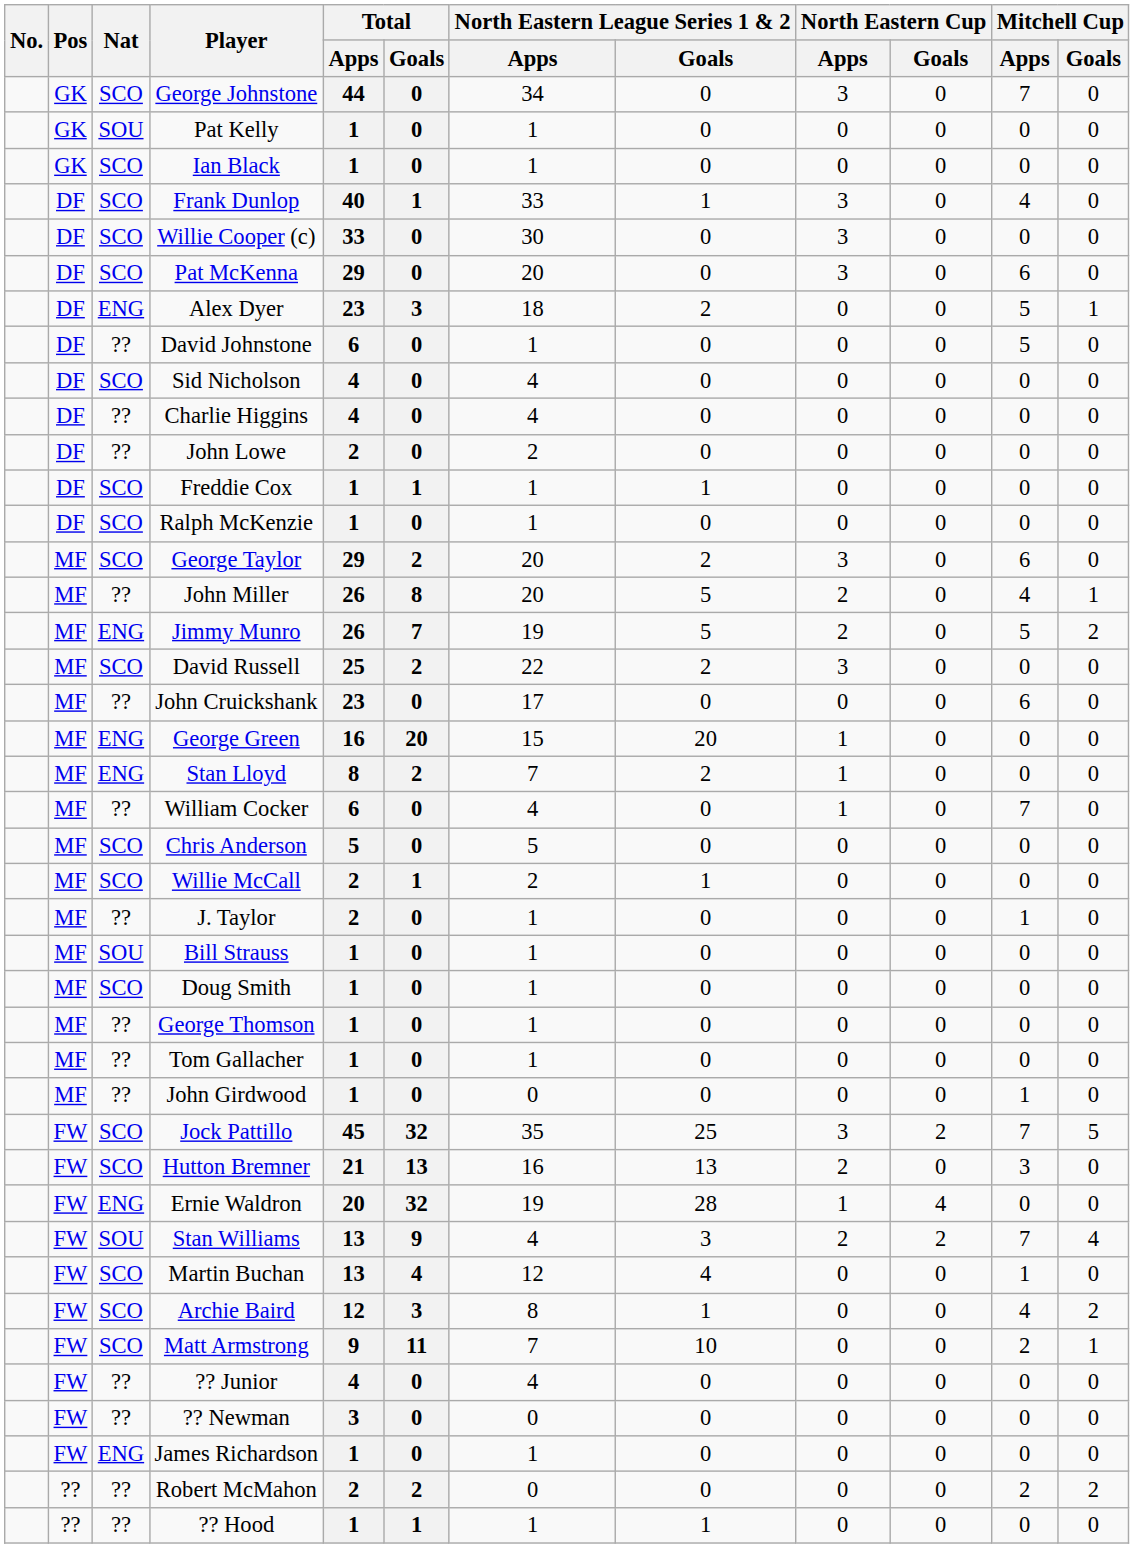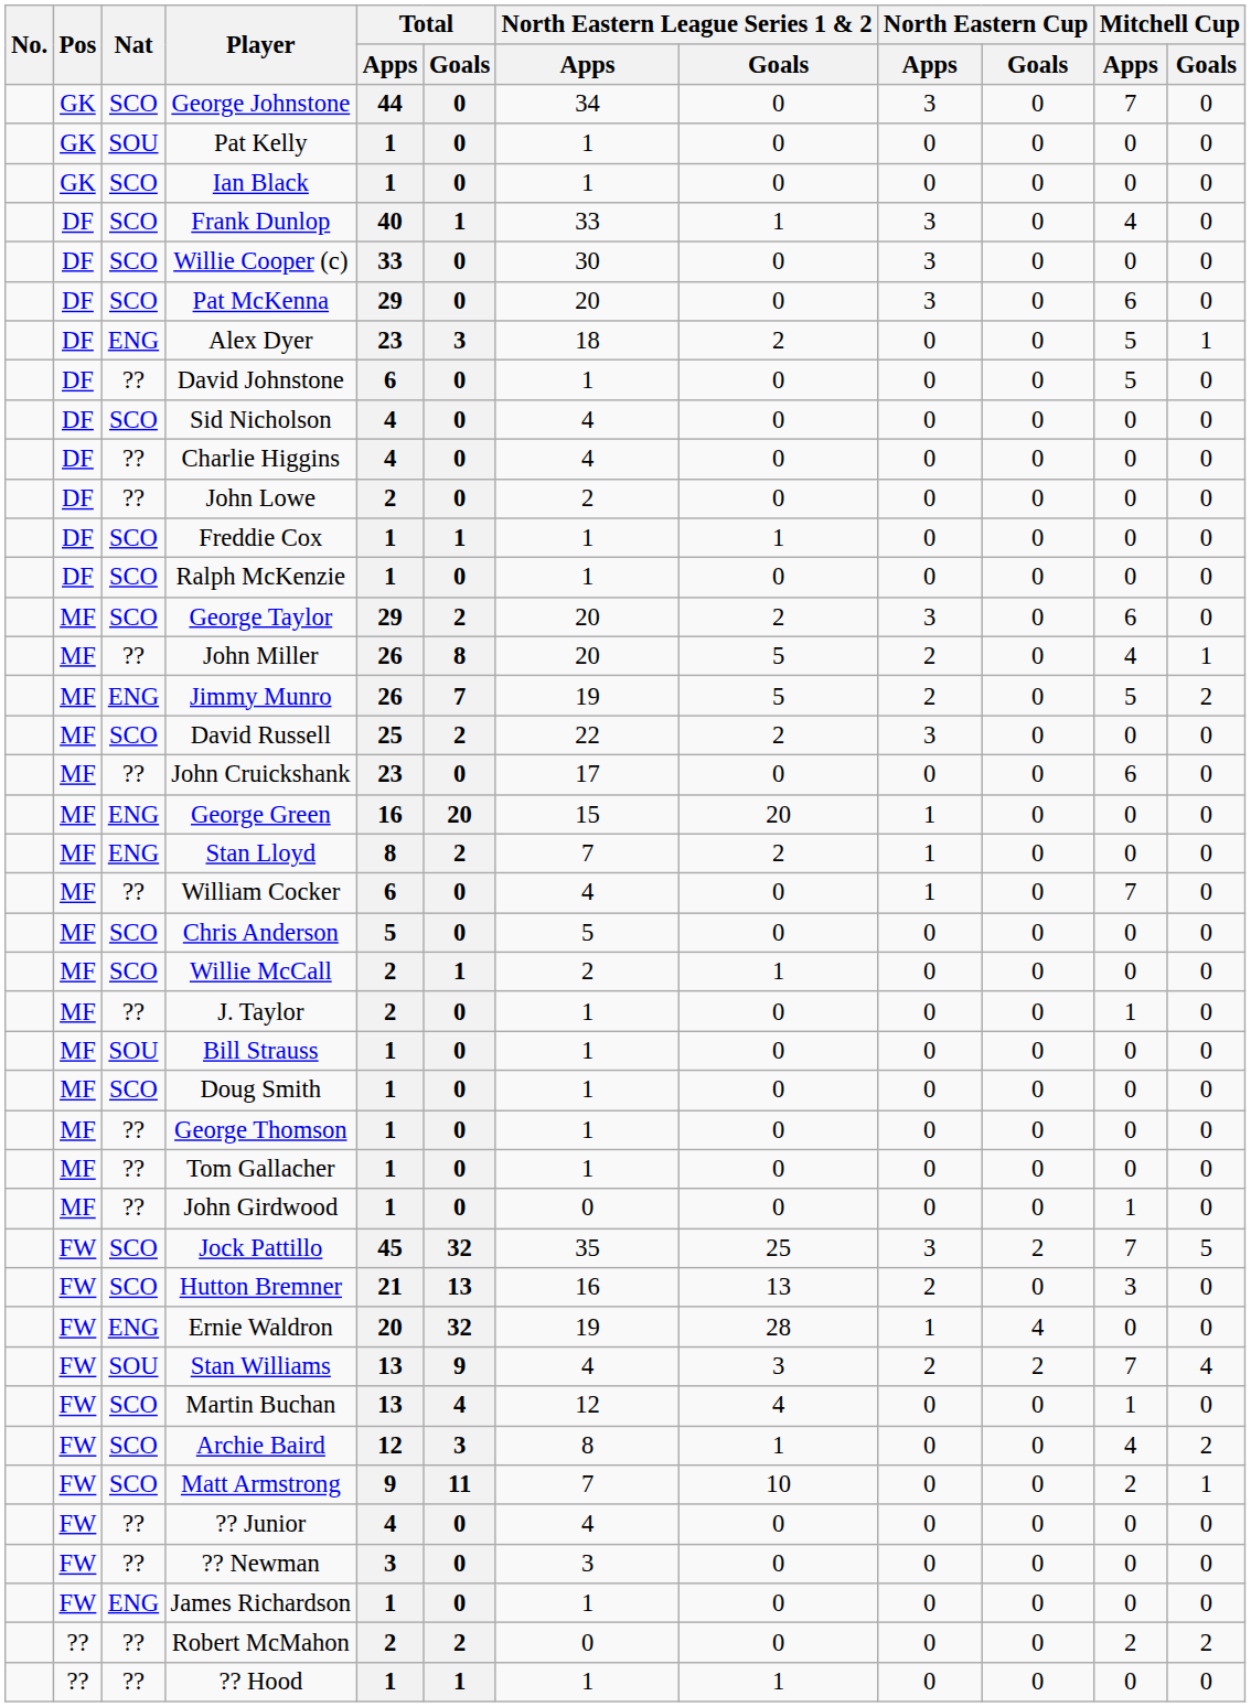?? Newman | North Eastern League Series 1 & 2 / Apps: 0 -> 3
